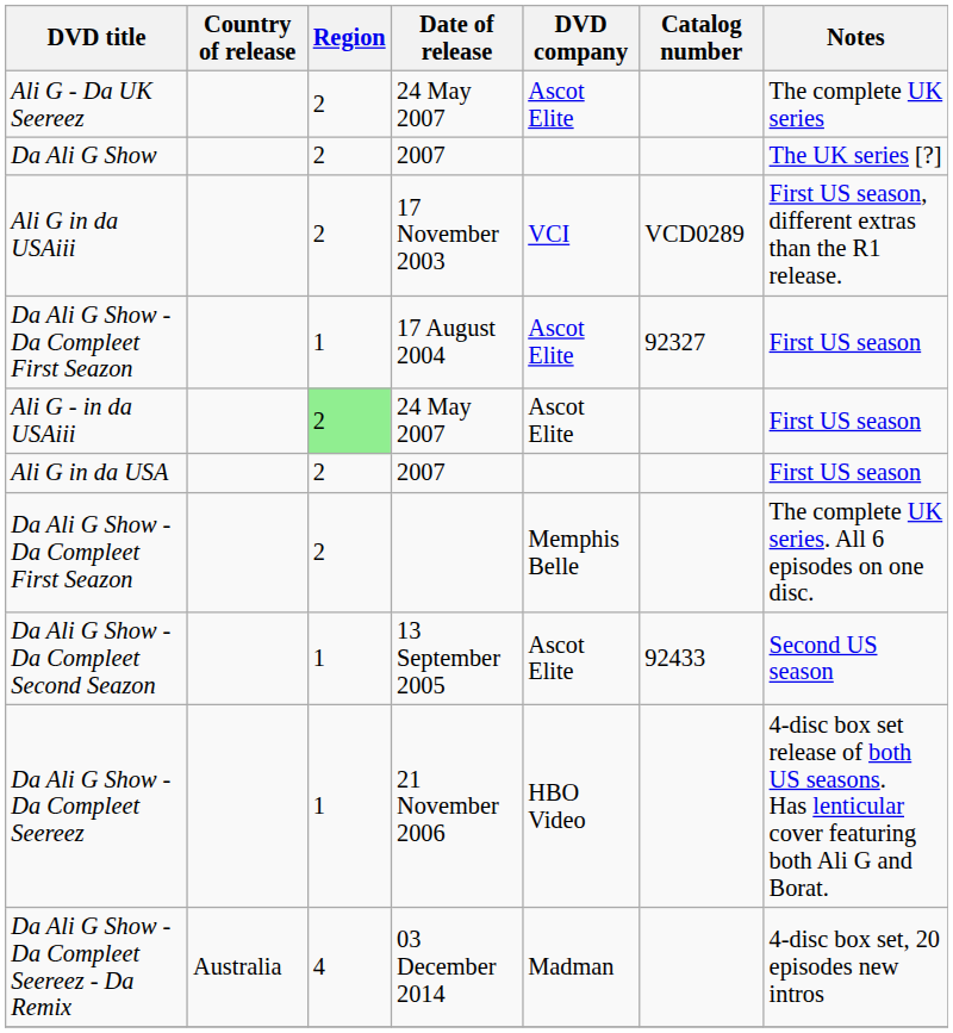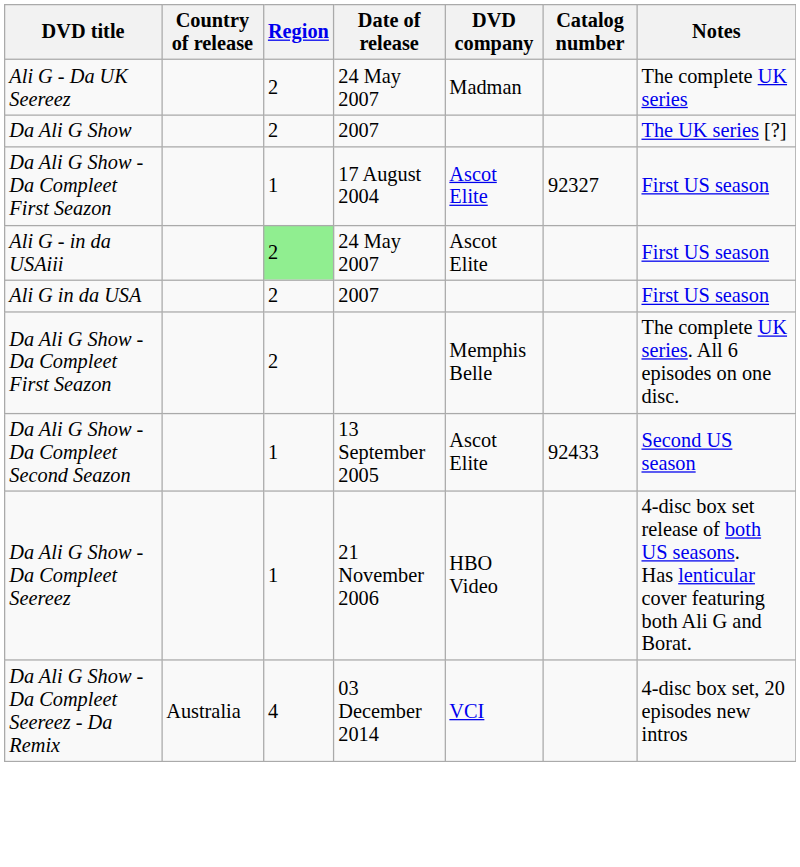Ali G - Da UK Seereez | DVD company: Ascot Elite -> Madman
- row: Ali G in da USAiii | 2 | 17 November 2003 | VCI | VCD0289 | First US season, different extras than the R1 release.
Da Ali G Show - Da Compleet Seereez - Da Remix | DVD company: Madman -> VCI
